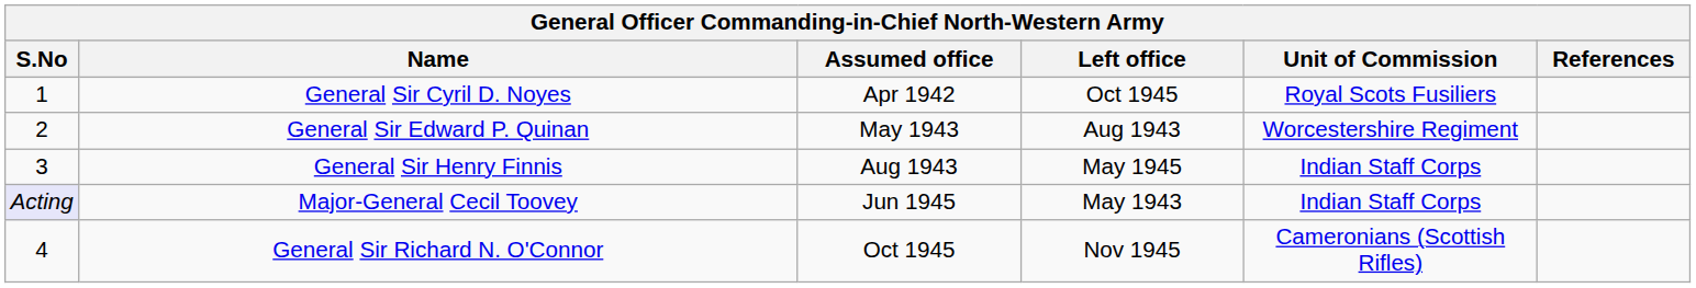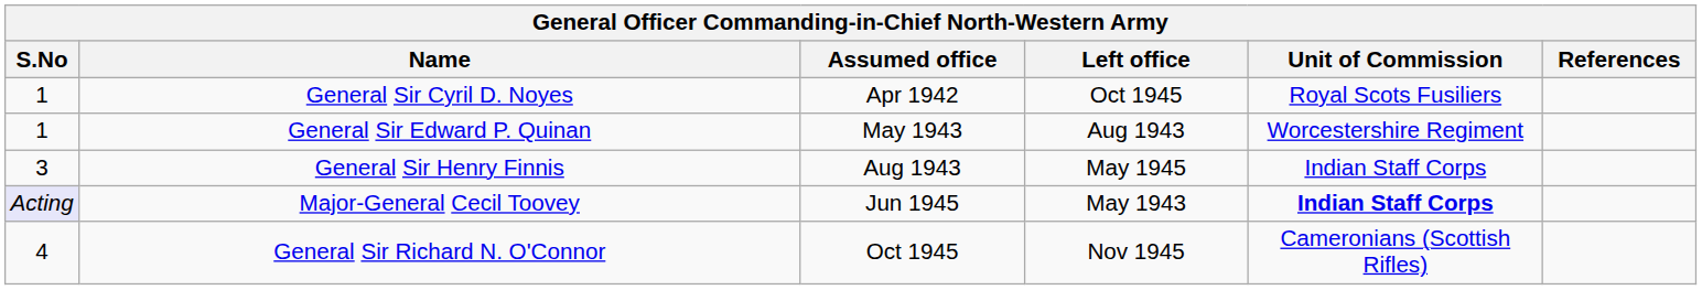General Sir Edward P. Quinan | S.No: 2 -> 1
Major-General Cecil Toovey | Unit of Commission: normal -> bold
